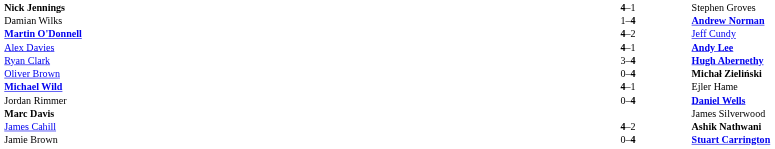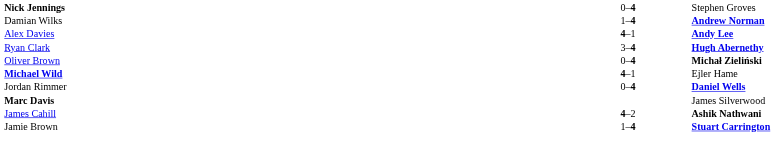Nick Jennings | column 2: 4–1 -> 0–4
- row: Martin O'Donnell | 4–2 | Jeff Cundy
Jamie Brown | column 2: 0–4 -> 1–4
